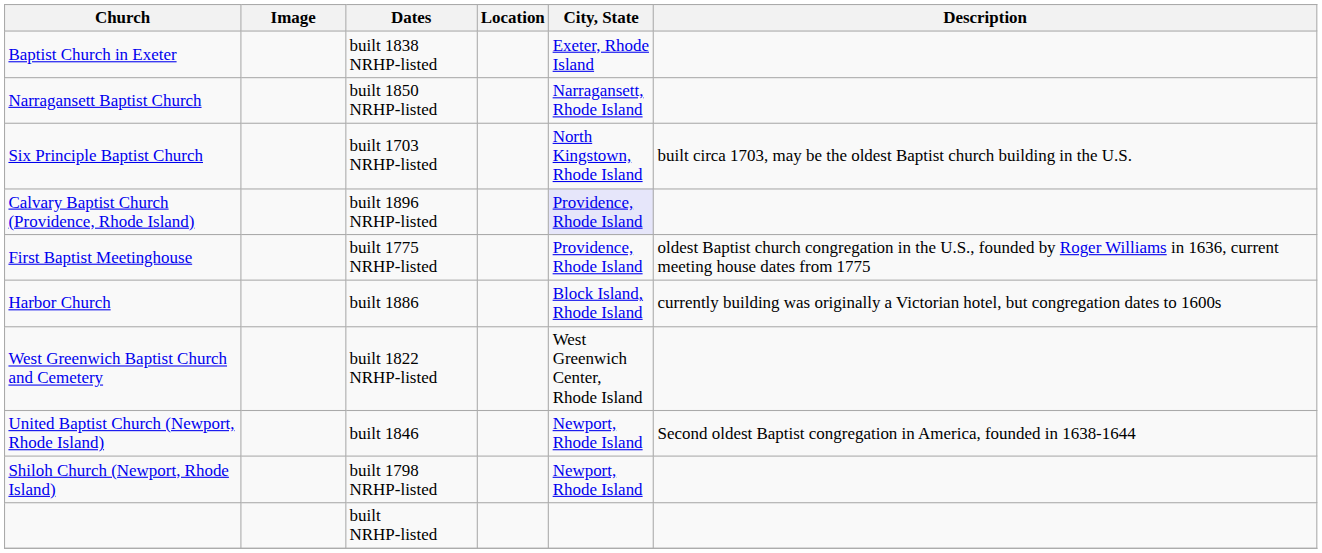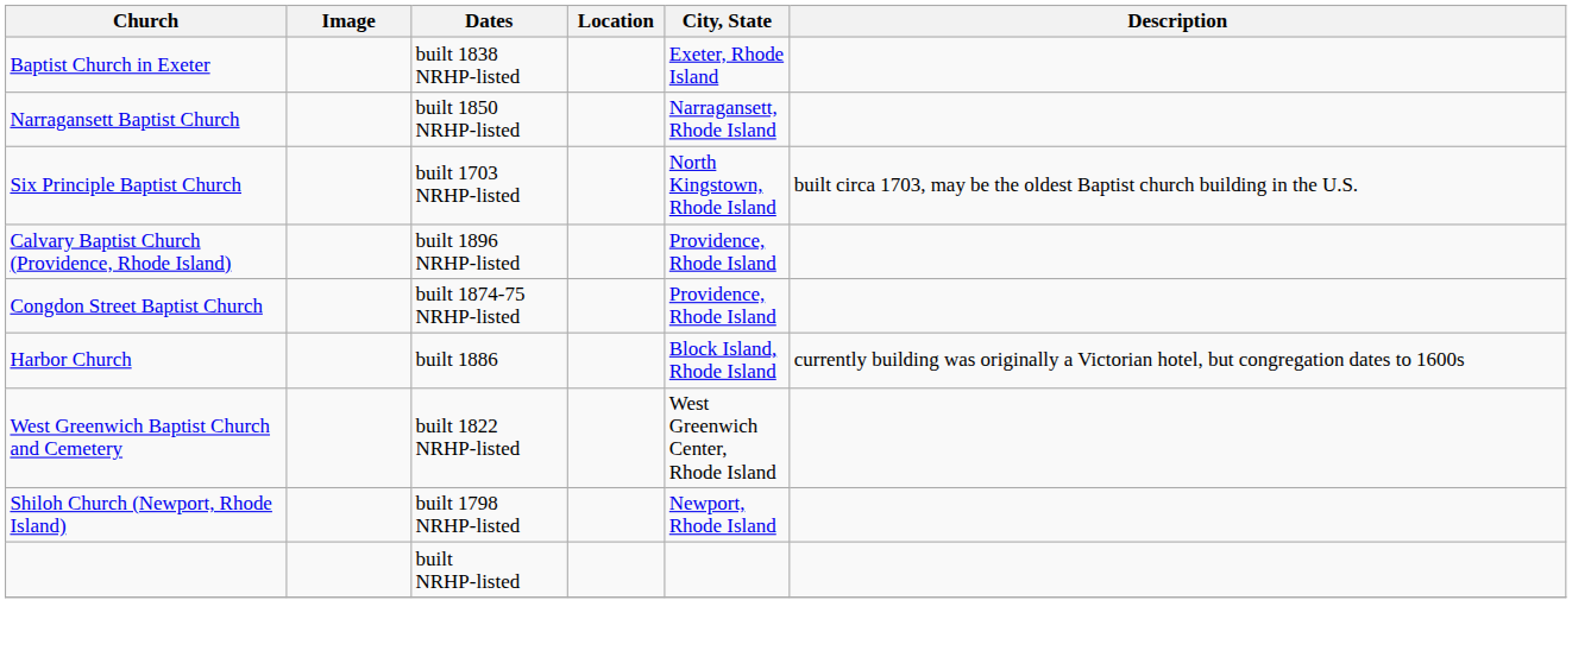Calvary Baptist Church (Providence, Rhode Island) | City, State: lavender background -> no background
+ row: Congdon Street Baptist Church | built 1874-75 NRHP-listed | Providence, Rhode Island
- row: First Baptist Meetinghouse | built 1775 NRHP-listed | Providence, Rhode Island | oldest Baptist church congregation in the U.S., founded by Roger Williams in 1636, current meeting house dates from 1775
- row: United Baptist Church (Newport, Rhode Island) | built 1846 | Newport, Rhode Island | Second oldest Baptist congregation in America, founded in 1638-1644
